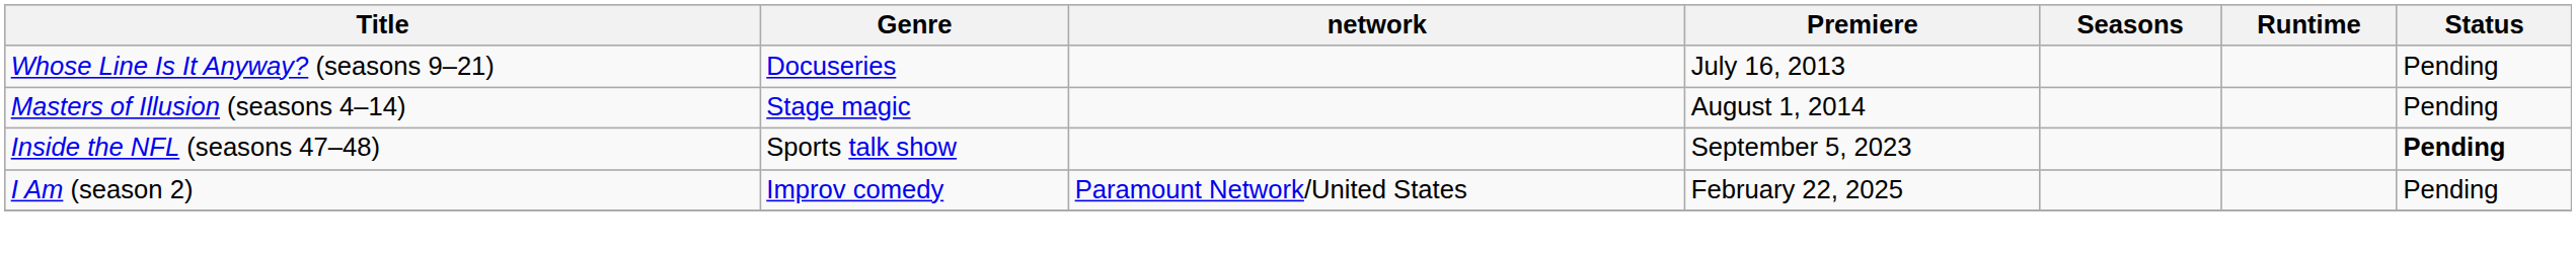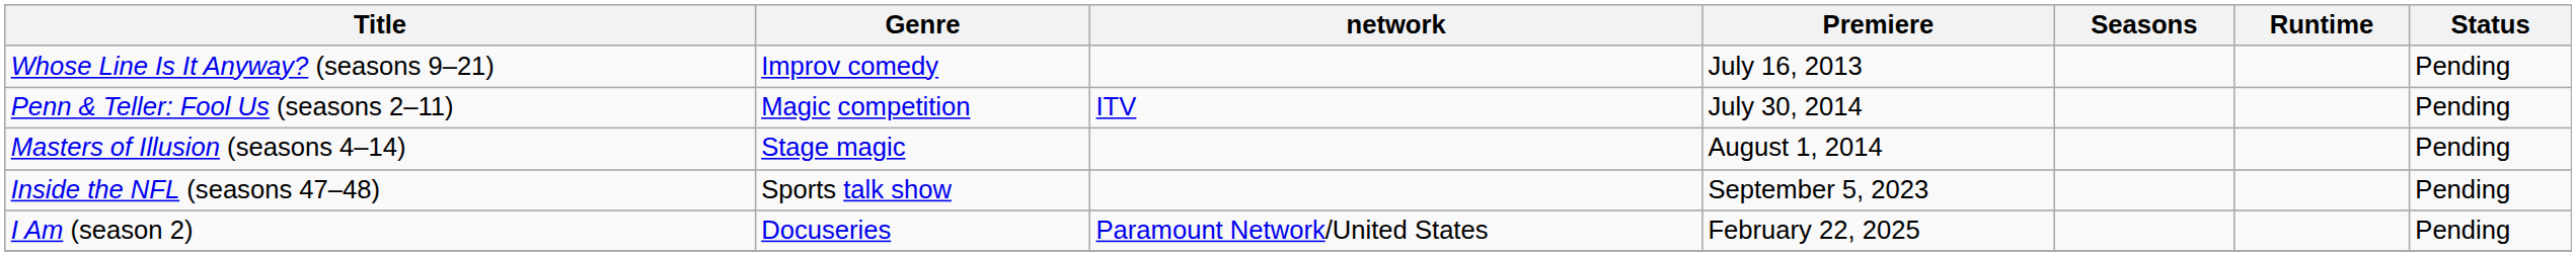Whose Line Is It Anyway? (seasons 9–21) | Genre: Docuseries -> Improv comedy
+ row: Penn & Teller: Fool Us (seasons 2–11) | Magic competition | ITV | July 30, 2014 | Pending
Inside the NFL (seasons 47–48) | Status: bold -> normal
I Am (season 2) | Genre: Improv comedy -> Docuseries
